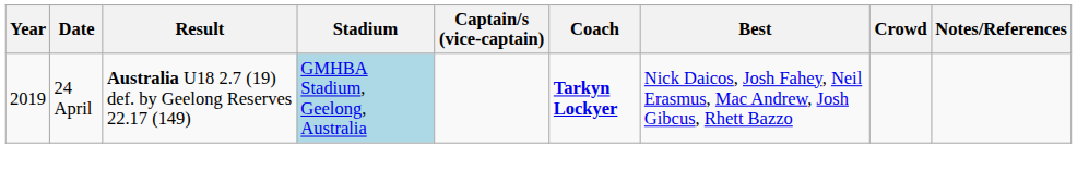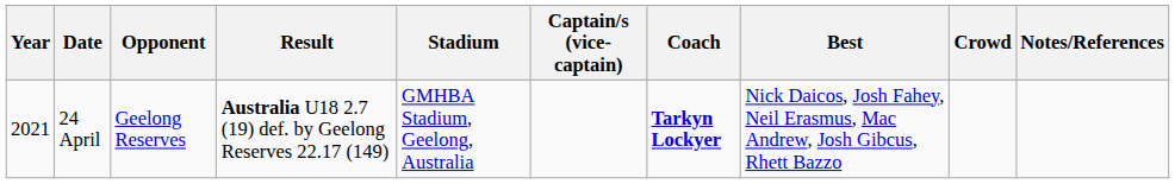+ column: Opponent | Geelong Reserves
24 April | Year: 2019 -> 2021
24 April | Stadium: lightblue background -> no background
